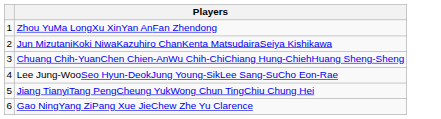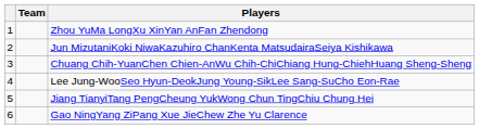+ column: Team
